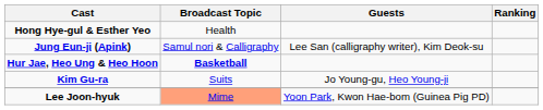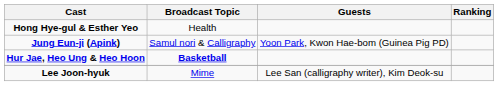Jung Eun-ji (Apink) | Guests: Lee San (calligraphy writer), Kim Deok-su -> Yoon Park, Kwon Hae-bom (Guinea Pig PD)
- row: Kim Gu-ra | Suits | Jo Young-gu, Heo Young-ji
Lee Joon-hyuk | Broadcast Topic: lightsalmon background -> no background
Lee Joon-hyuk | Guests: Yoon Park, Kwon Hae-bom (Guinea Pig PD) -> Lee San (calligraphy writer), Kim Deok-su
